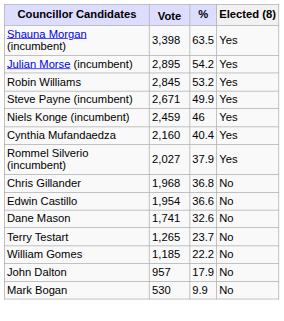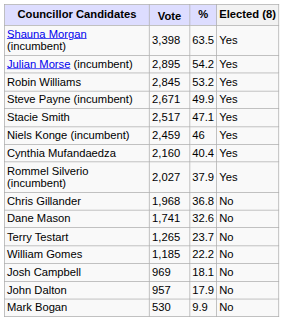+ row: Stacie Smith | 2,517 | 47.1 | Yes
- row: Edwin Castillo | 1,954 | 36.6 | No
+ row: Josh Campbell | 969 | 18.1 | No
